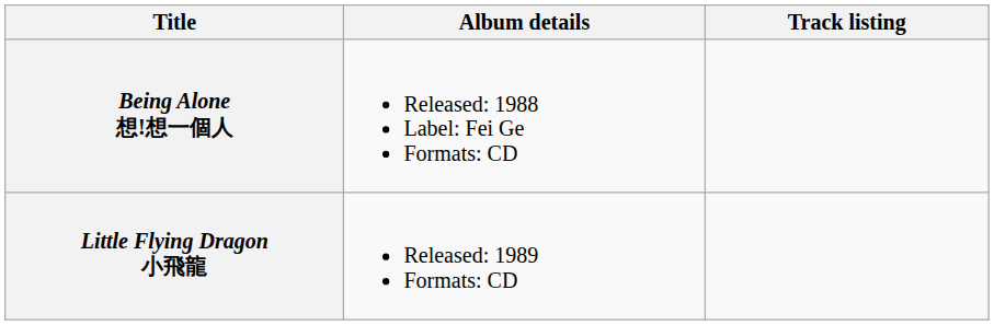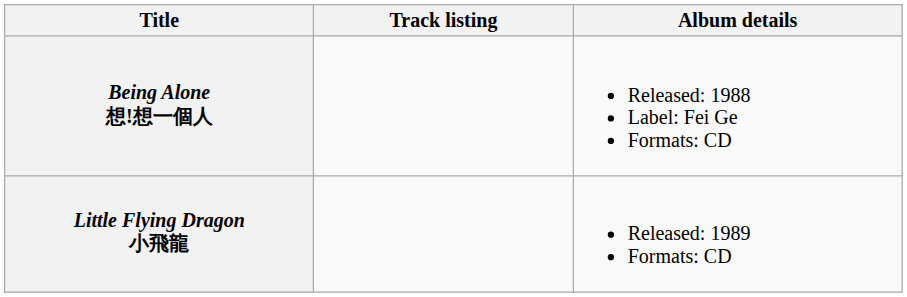columns swapped: Album details <-> Track listing
